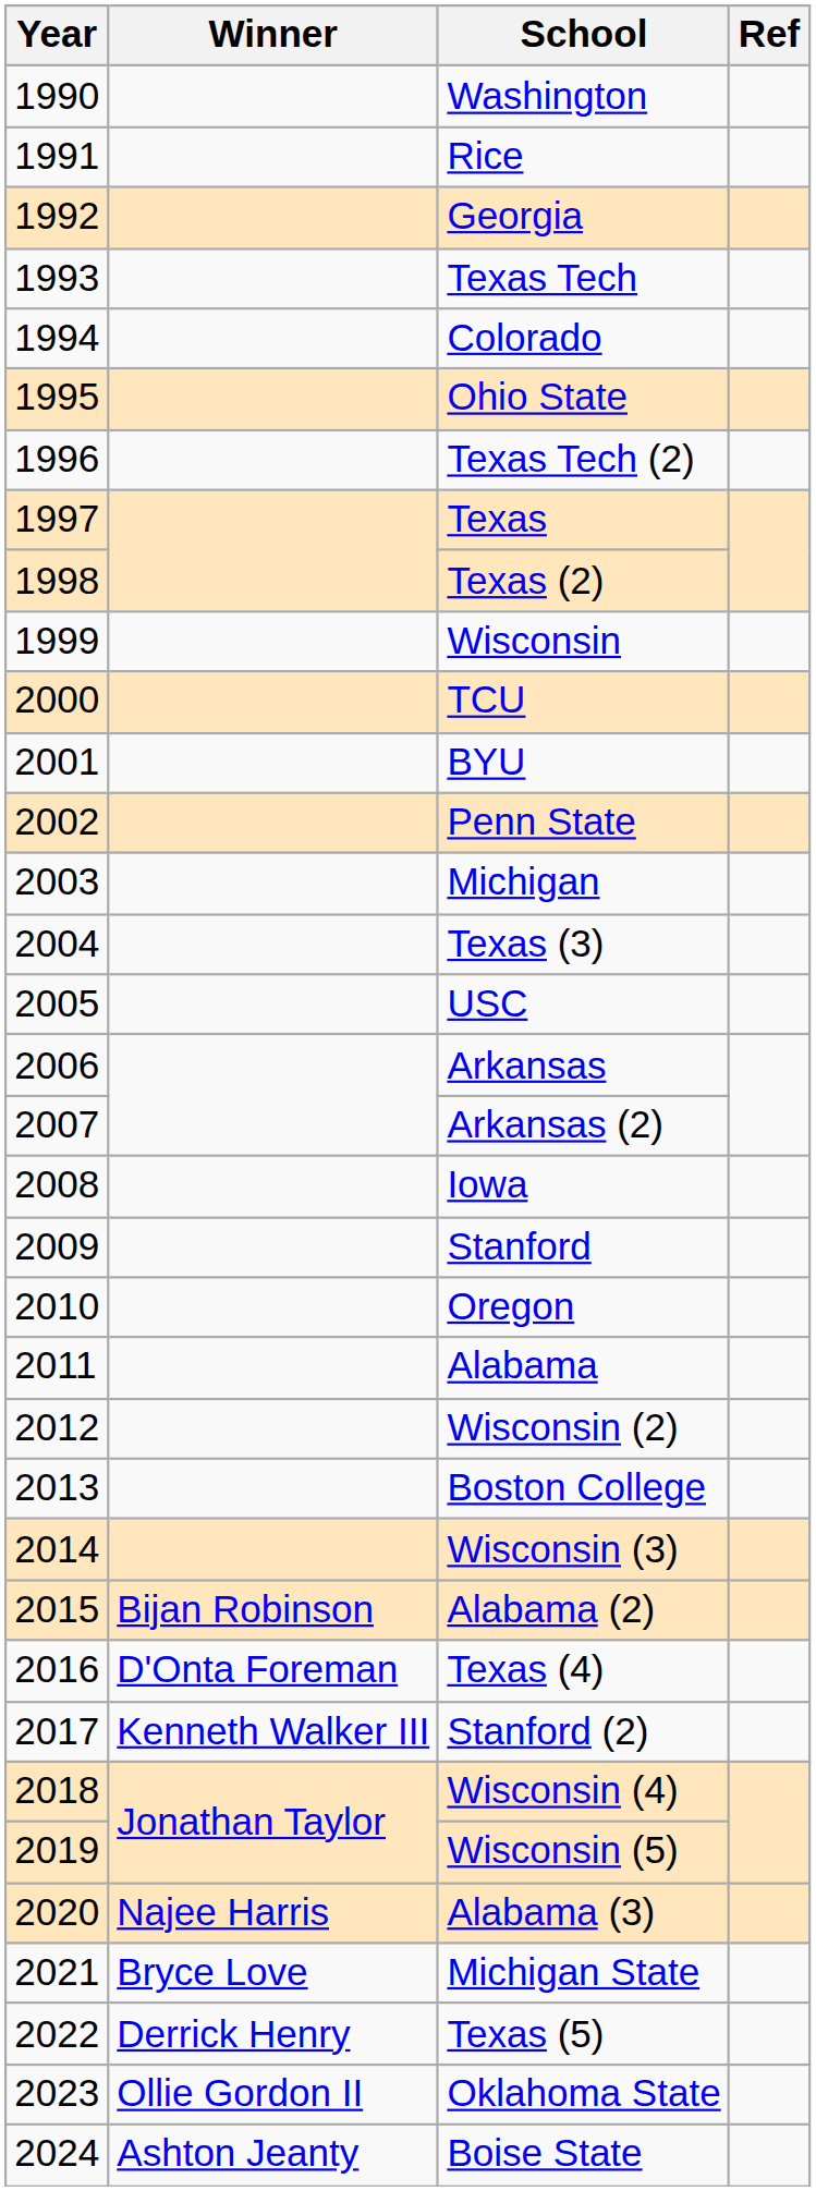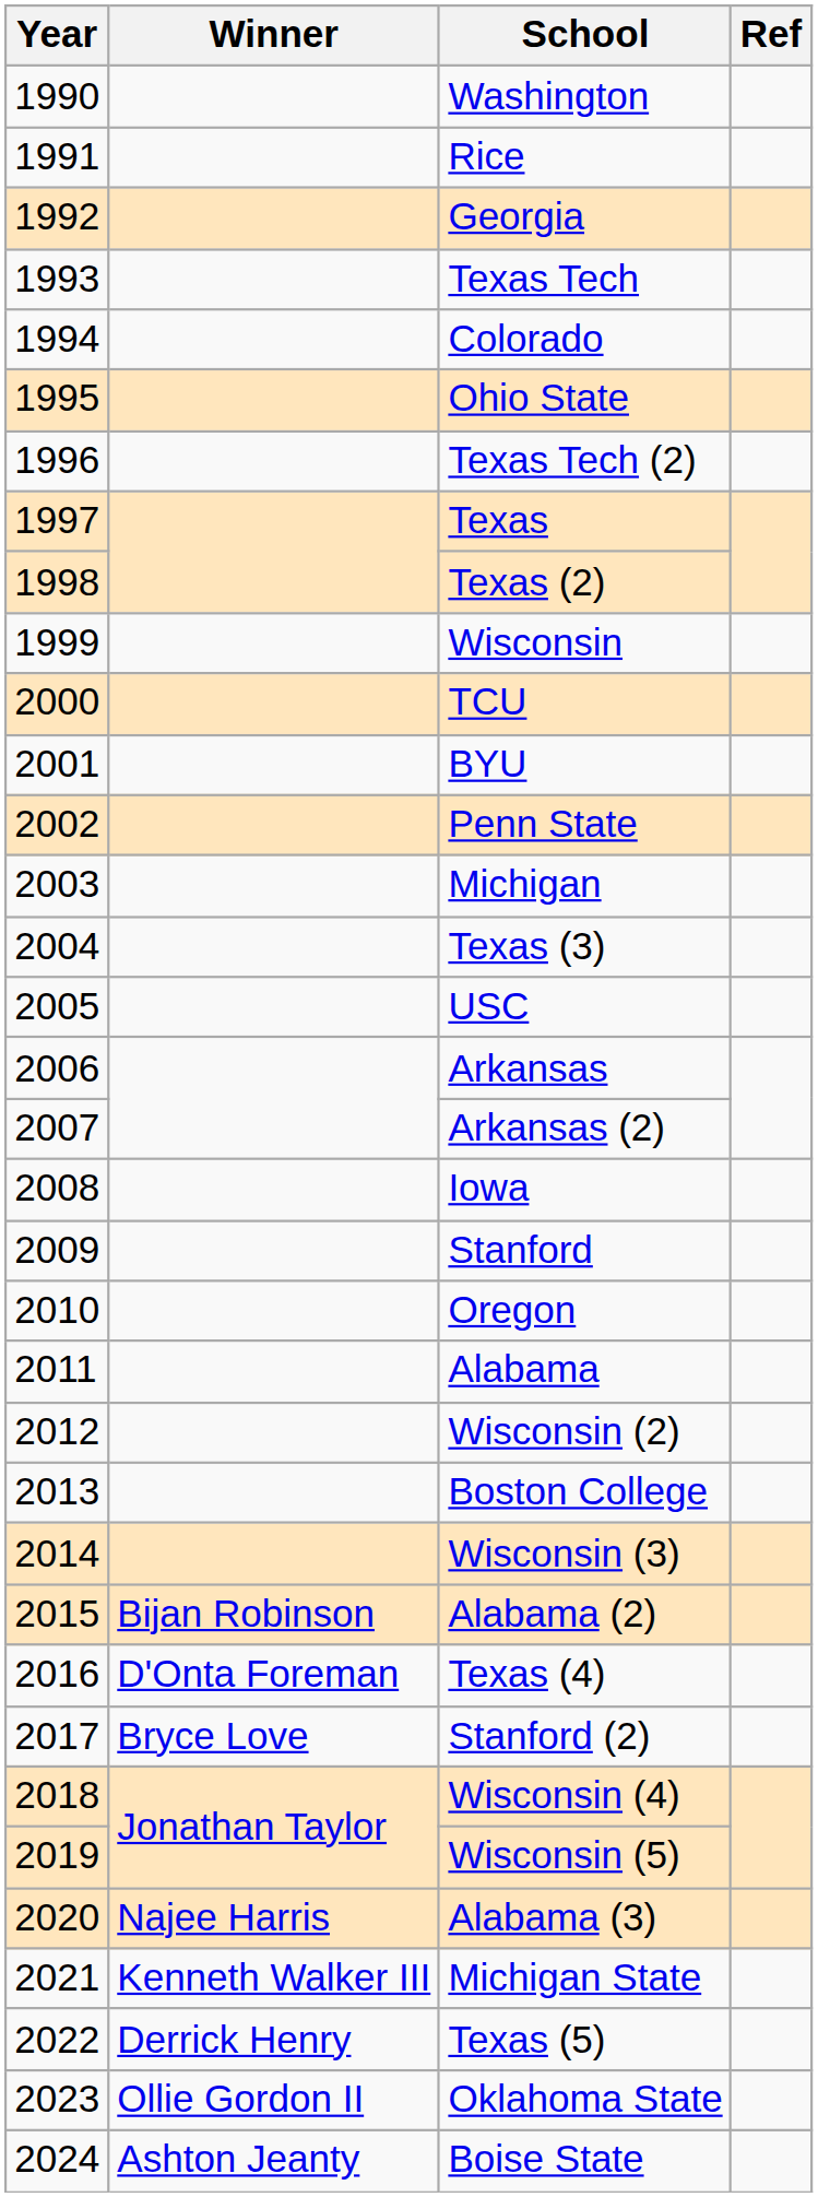Stanford (2) | Winner: Kenneth Walker III -> Bryce Love
Michigan State | Winner: Bryce Love -> Kenneth Walker III
